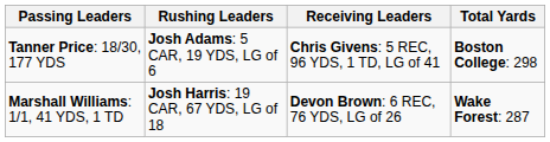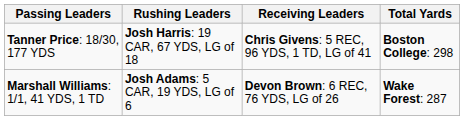Tanner Price: 18/30, 177 YDS | Rushing Leaders: Josh Adams: 5 CAR, 19 YDS, LG of 6 -> Josh Harris: 19 CAR, 67 YDS, LG of 18
Marshall Williams: 1/1, 41 YDS, 1 TD | Rushing Leaders: Josh Harris: 19 CAR, 67 YDS, LG of 18 -> Josh Adams: 5 CAR, 19 YDS, LG of 6
